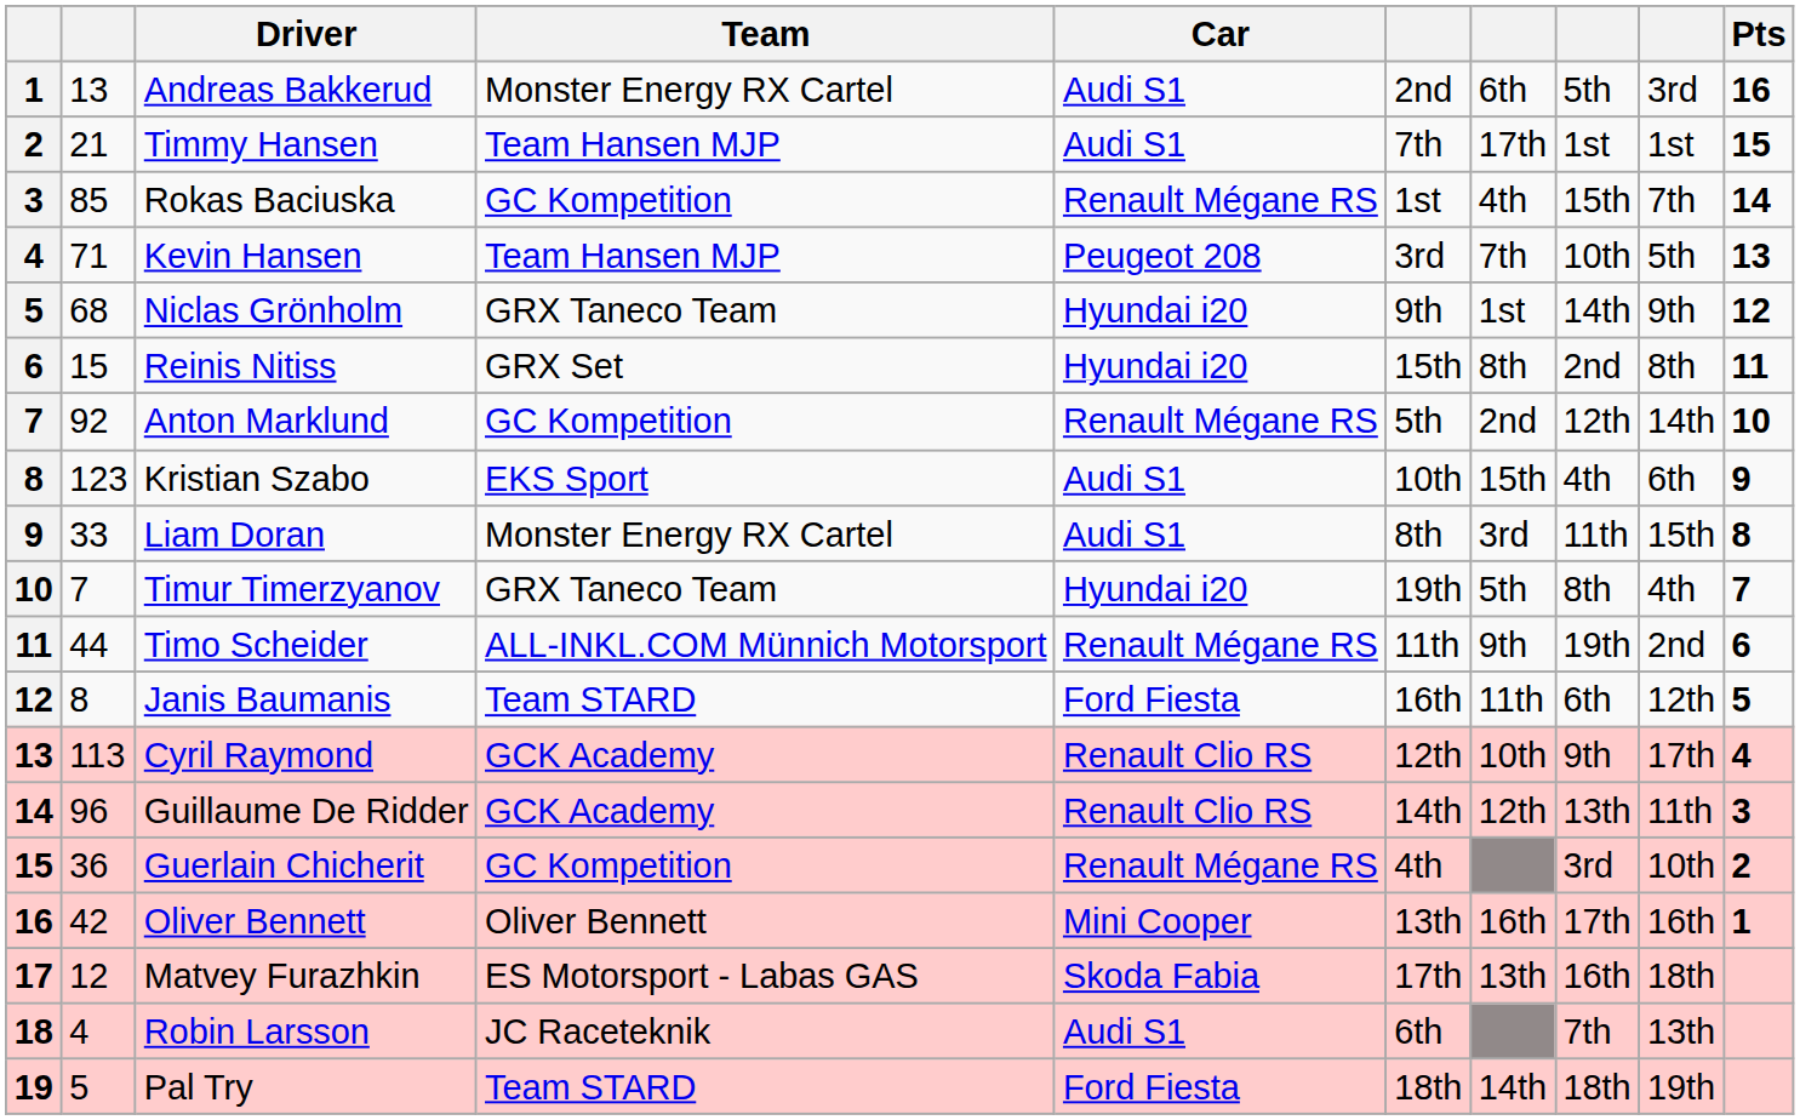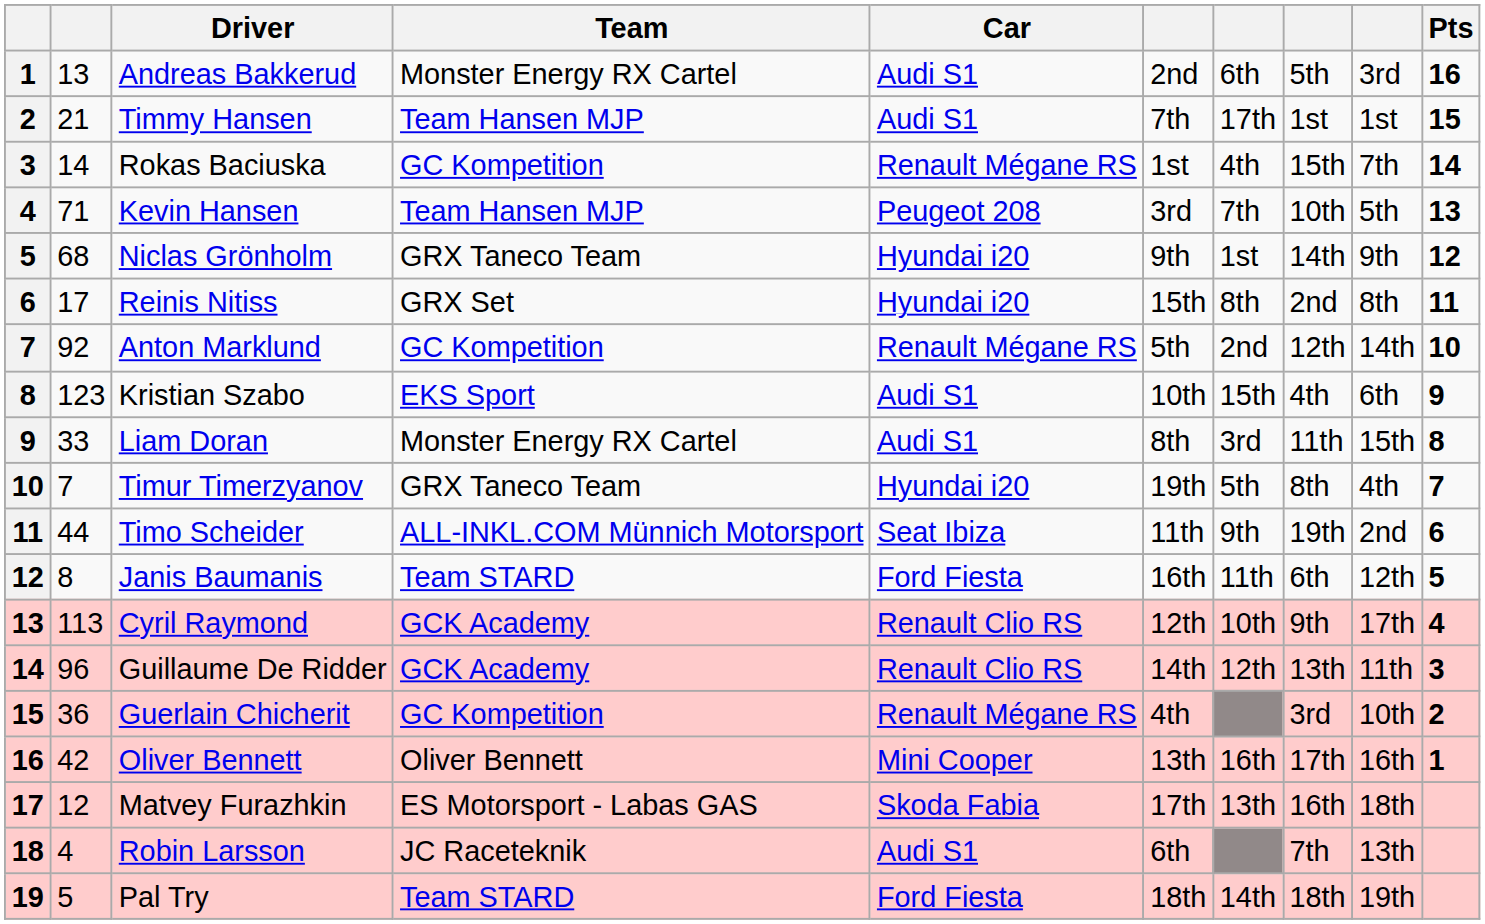Rokas Baciuska | column 2: 85 -> 14
Reinis Nitiss | column 2: 15 -> 17
Timo Scheider | Car: Renault Mégane RS -> Seat Ibiza
